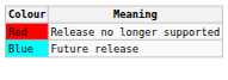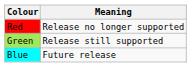+ row: Green | Release still supported
